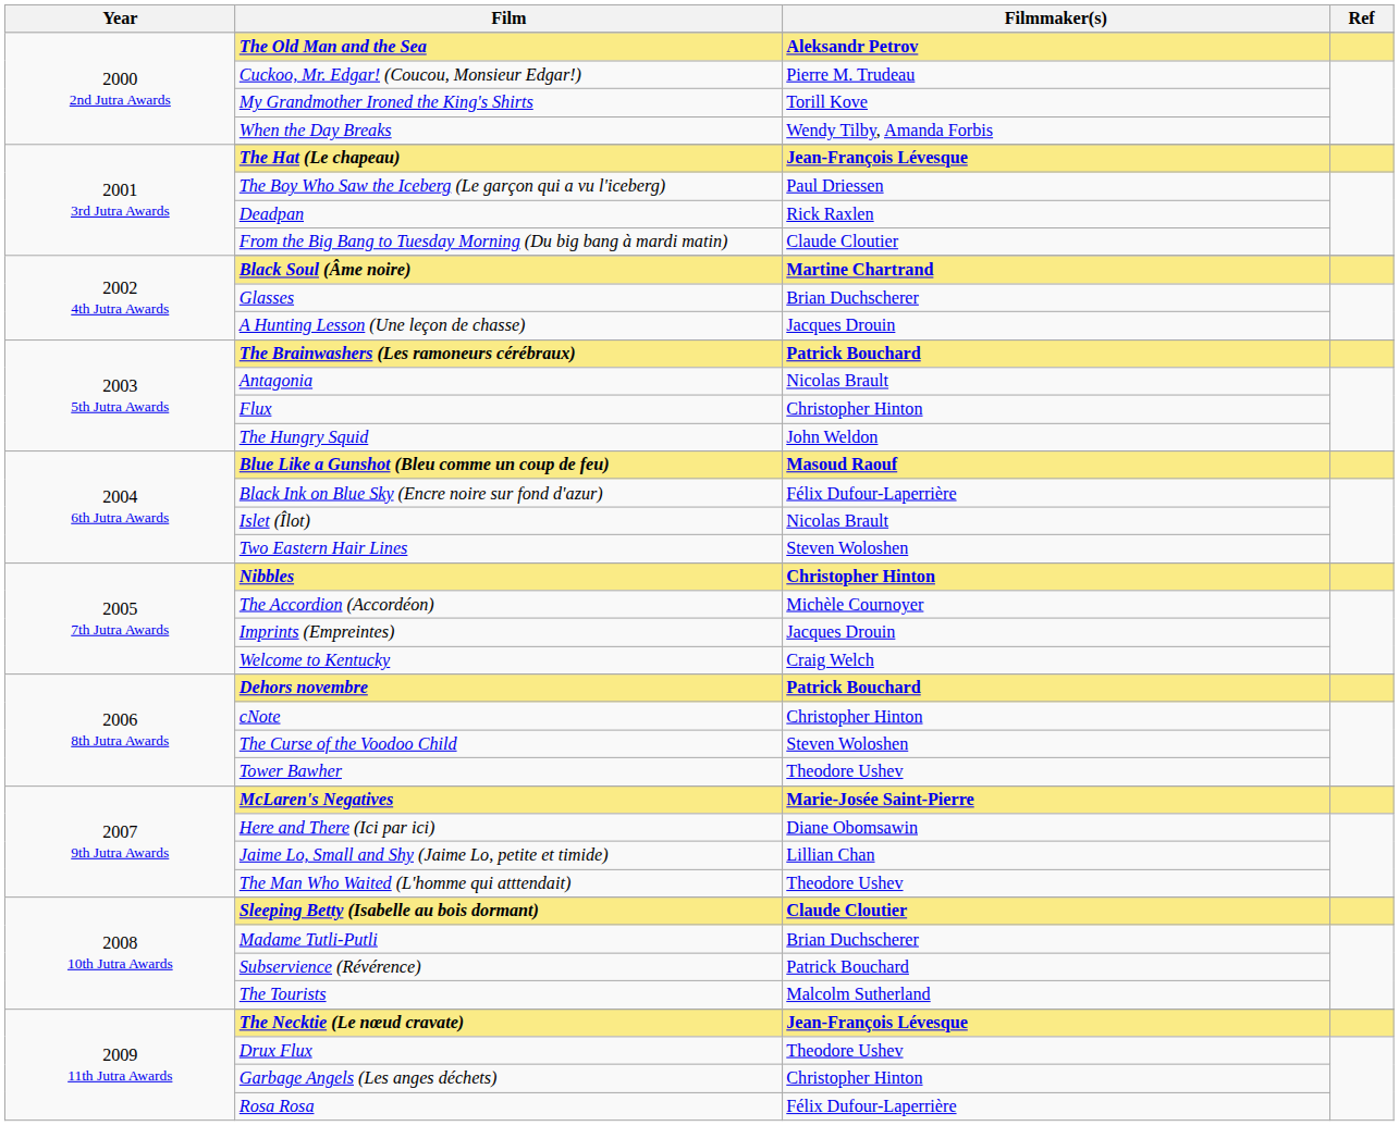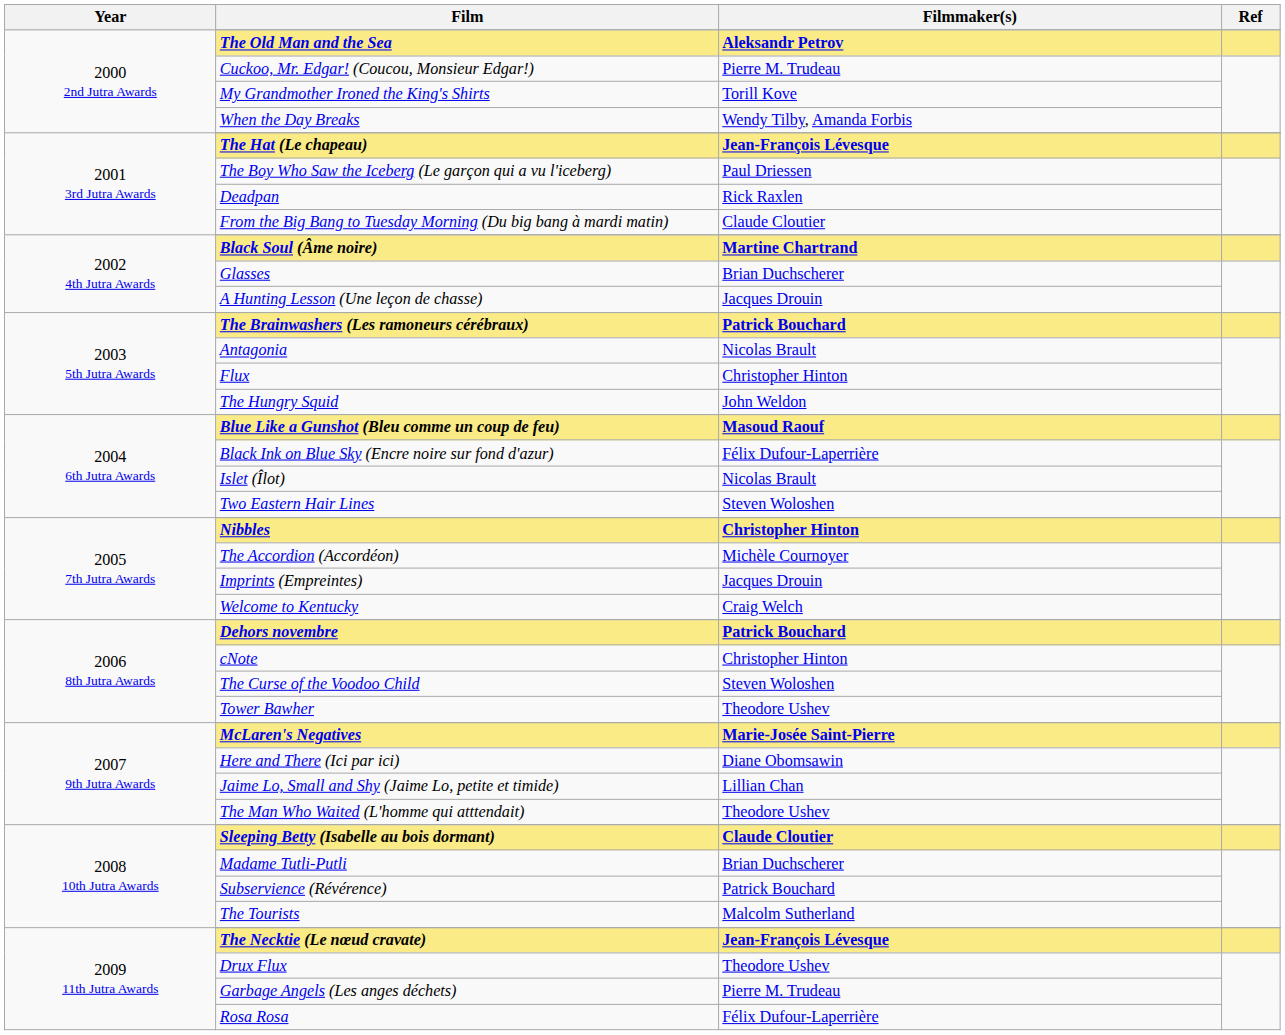Garbage Angels (Les anges déchets) | Filmmaker(s): Christopher Hinton -> Pierre M. Trudeau
